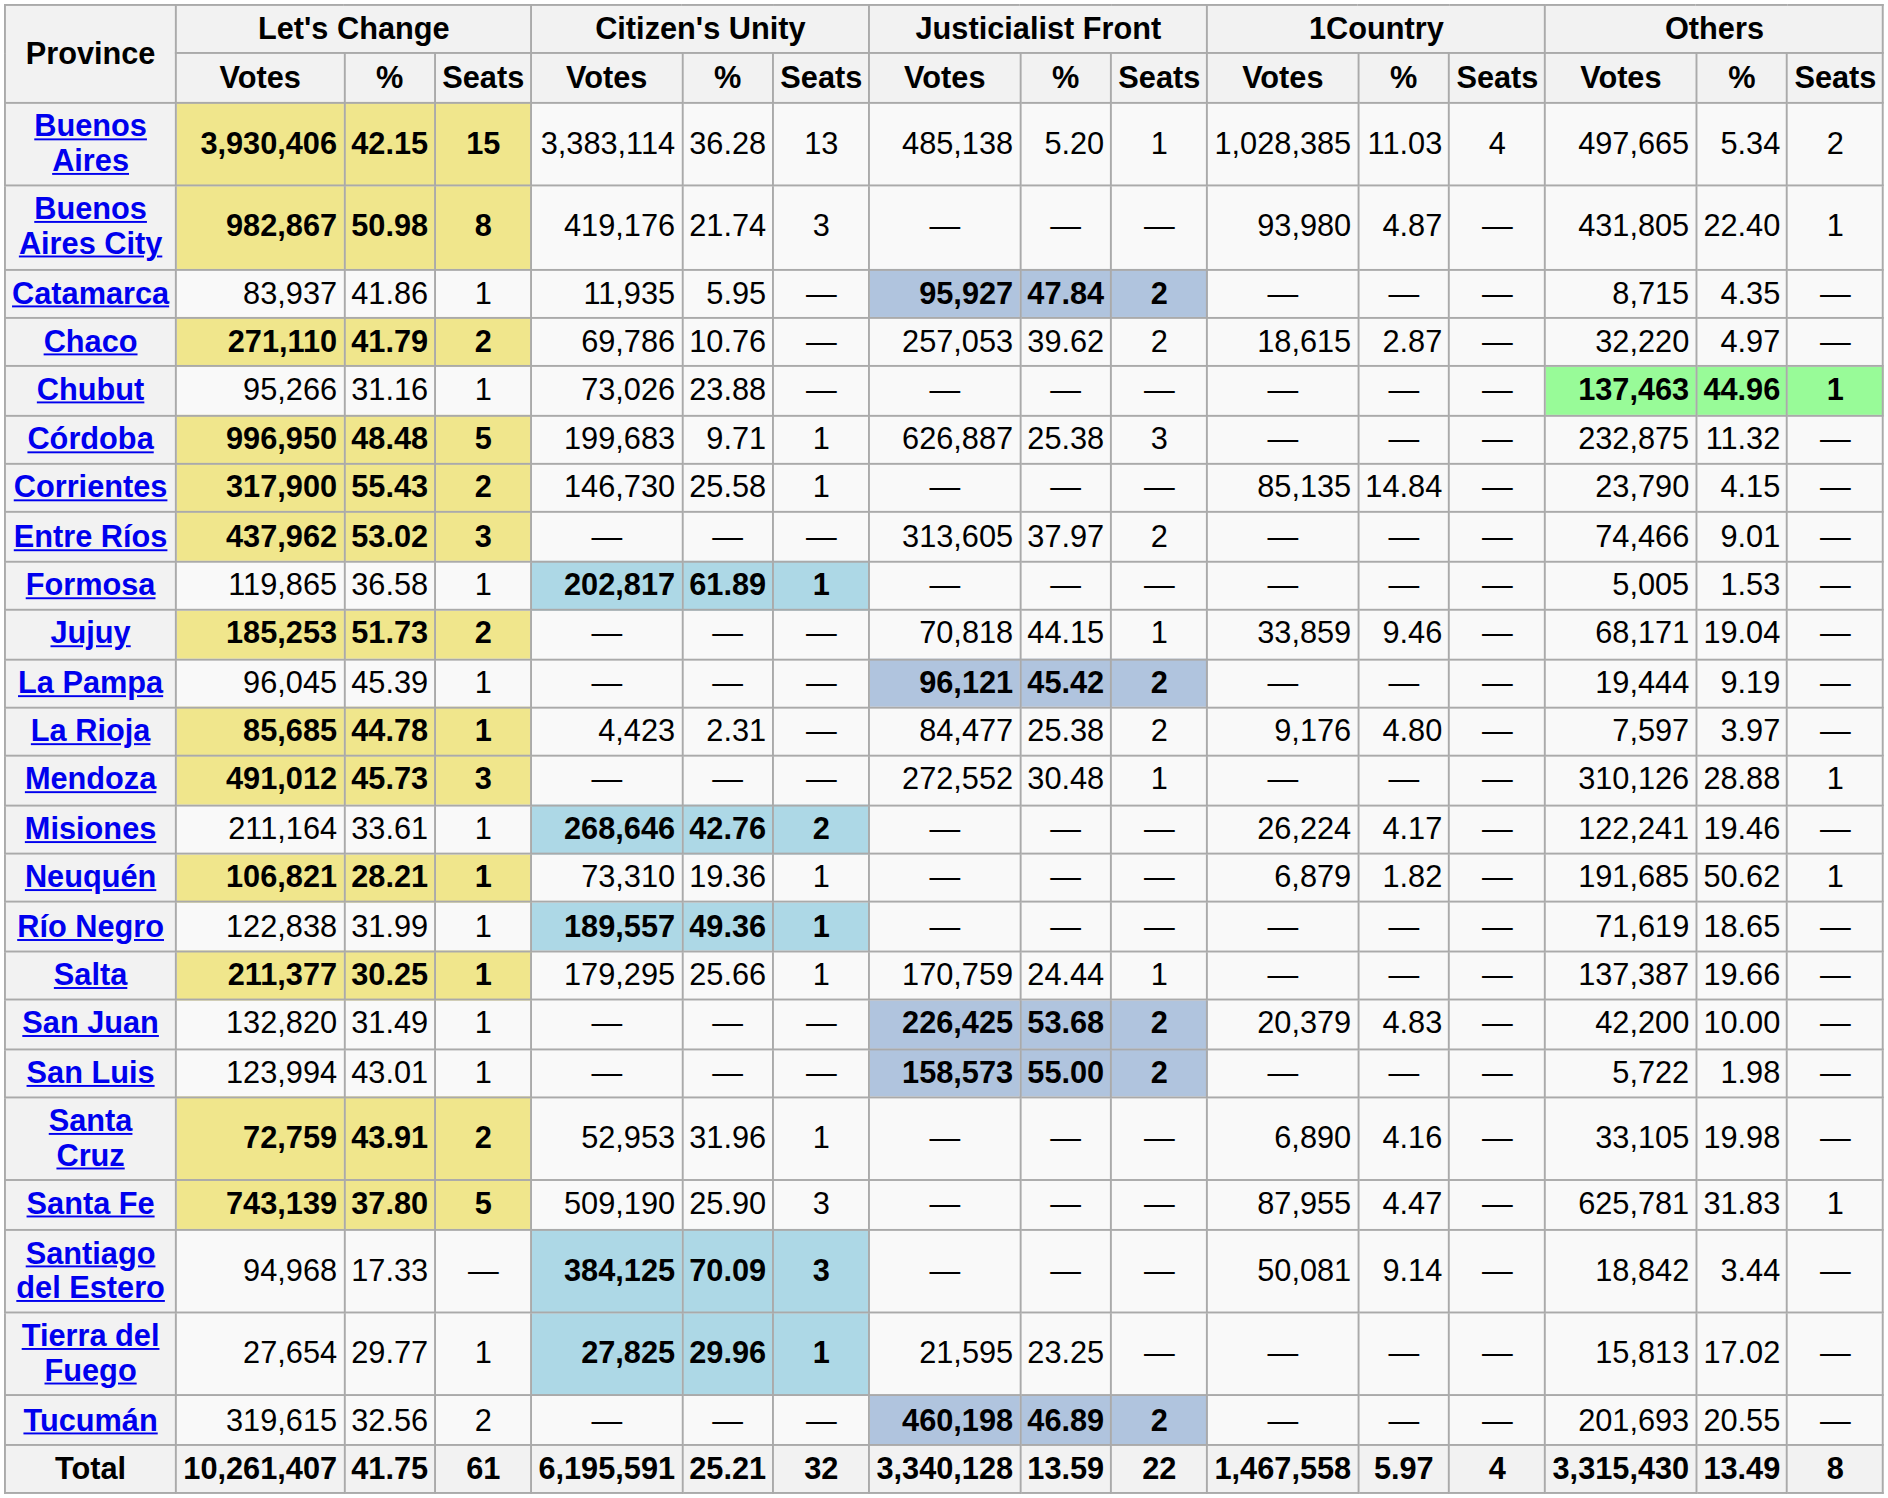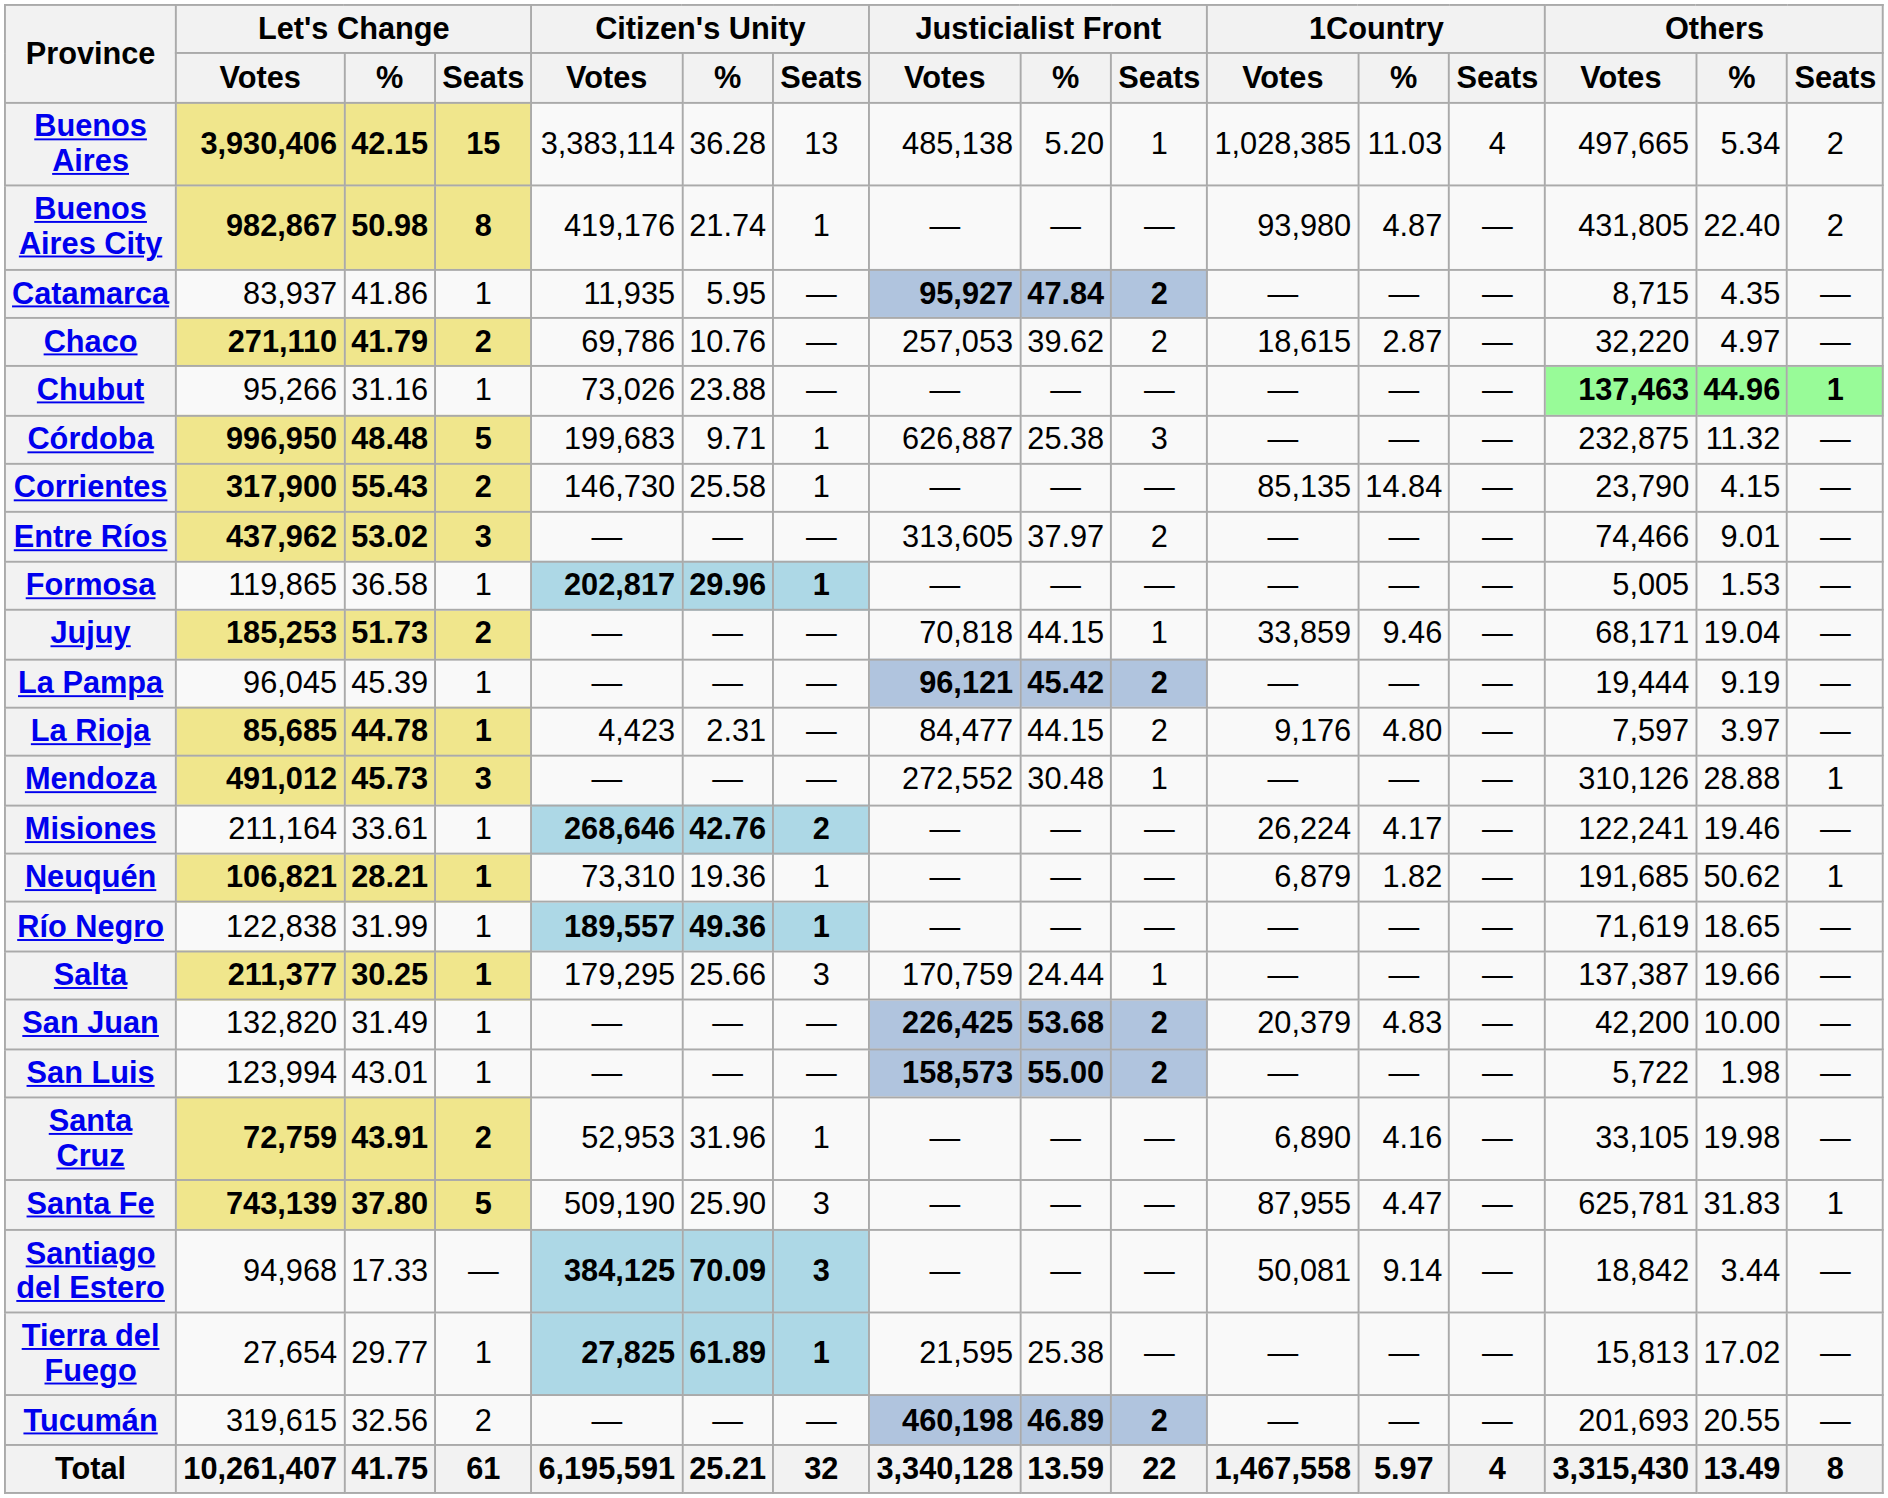Buenos Aires City | Citizen's Unity / Seats: 3 -> 1
Buenos Aires City | Others / Seats: 1 -> 2
Formosa | Citizen's Unity / %: 61.89 -> 29.96
La Rioja | Justicialist Front / %: 25.38 -> 44.15
Salta | Citizen's Unity / Seats: 1 -> 3
Tierra del Fuego | Citizen's Unity / %: 29.96 -> 61.89
Tierra del Fuego | Justicialist Front / %: 23.25 -> 25.38
